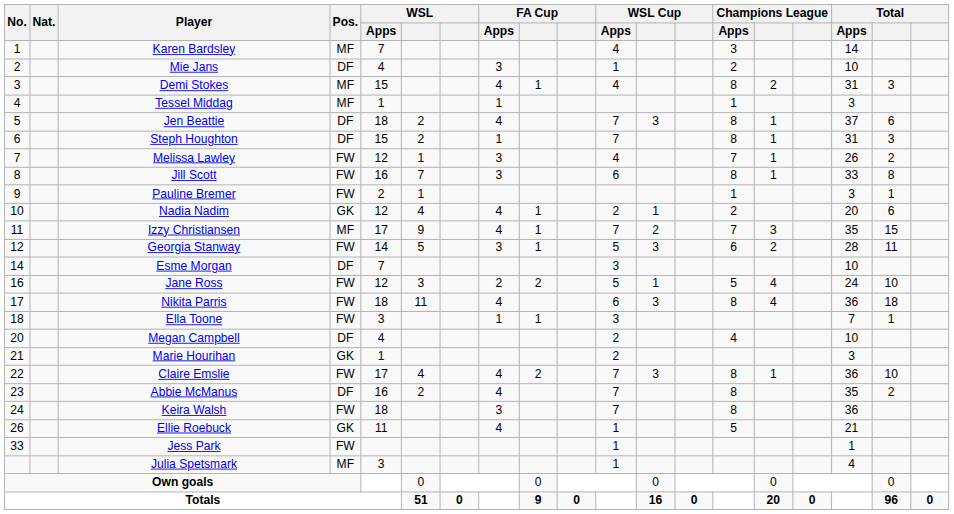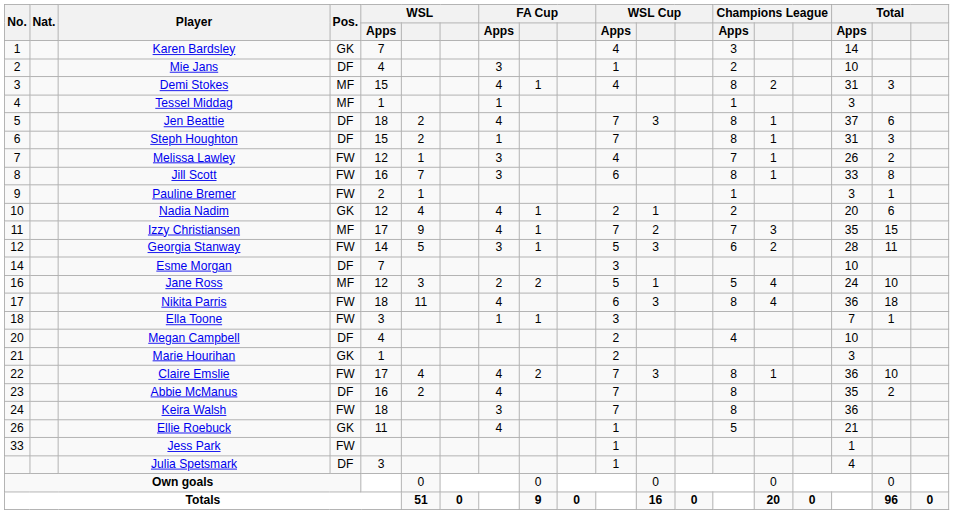Karen Bardsley | Pos.: MF -> GK
Jane Ross | Pos.: FW -> MF
Julia Spetsmark | Pos.: MF -> DF
